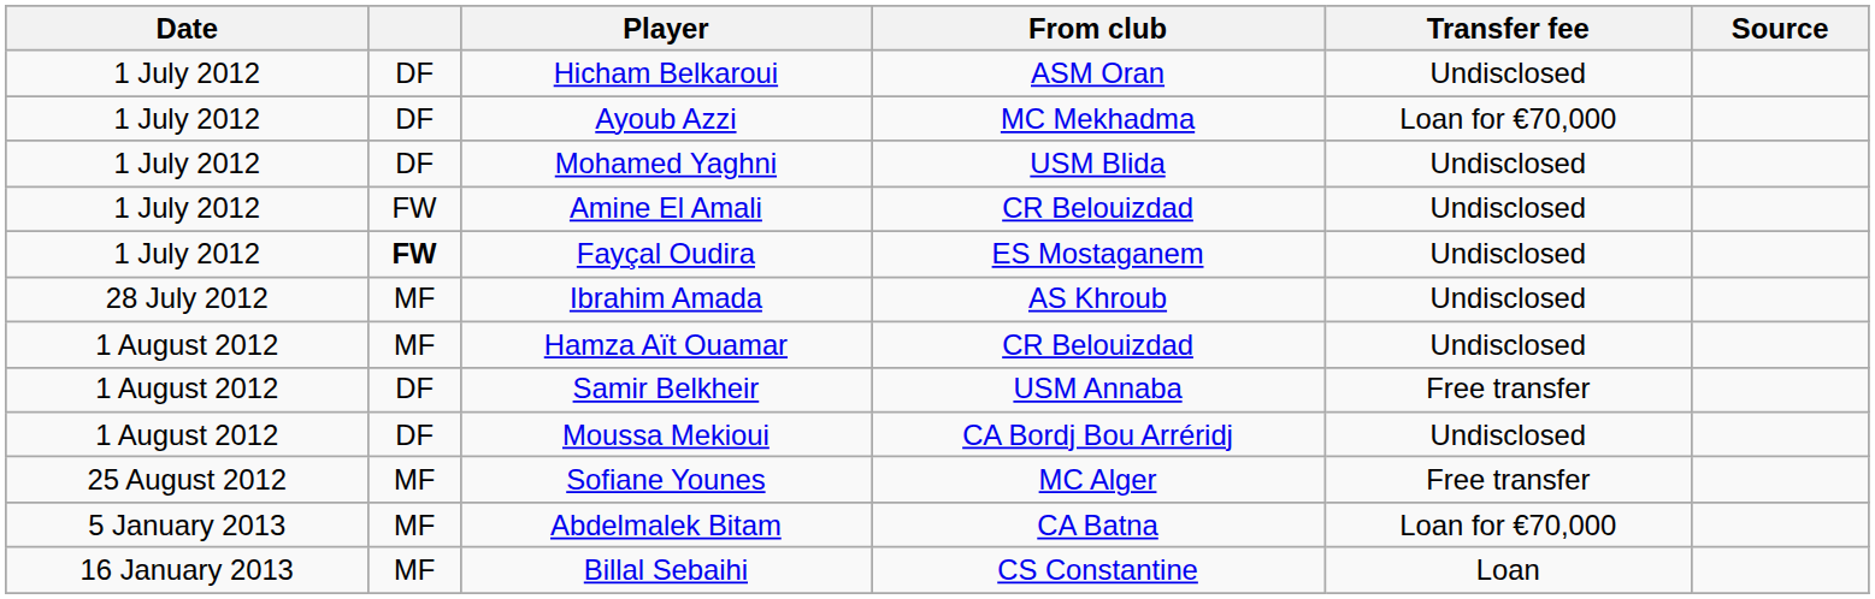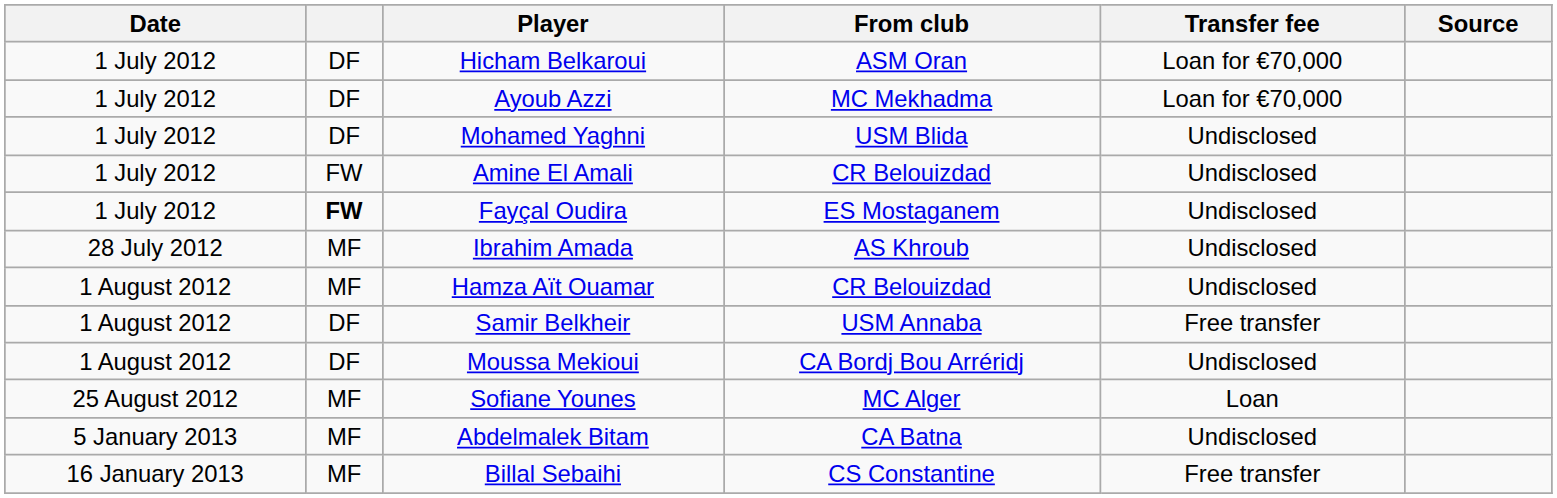Hicham Belkaroui | Transfer fee: Undisclosed -> Loan for €70,000
Sofiane Younes | Transfer fee: Free transfer -> Loan
Abdelmalek Bitam | Transfer fee: Loan for €70,000 -> Undisclosed
Billal Sebaihi | Transfer fee: Loan -> Free transfer
